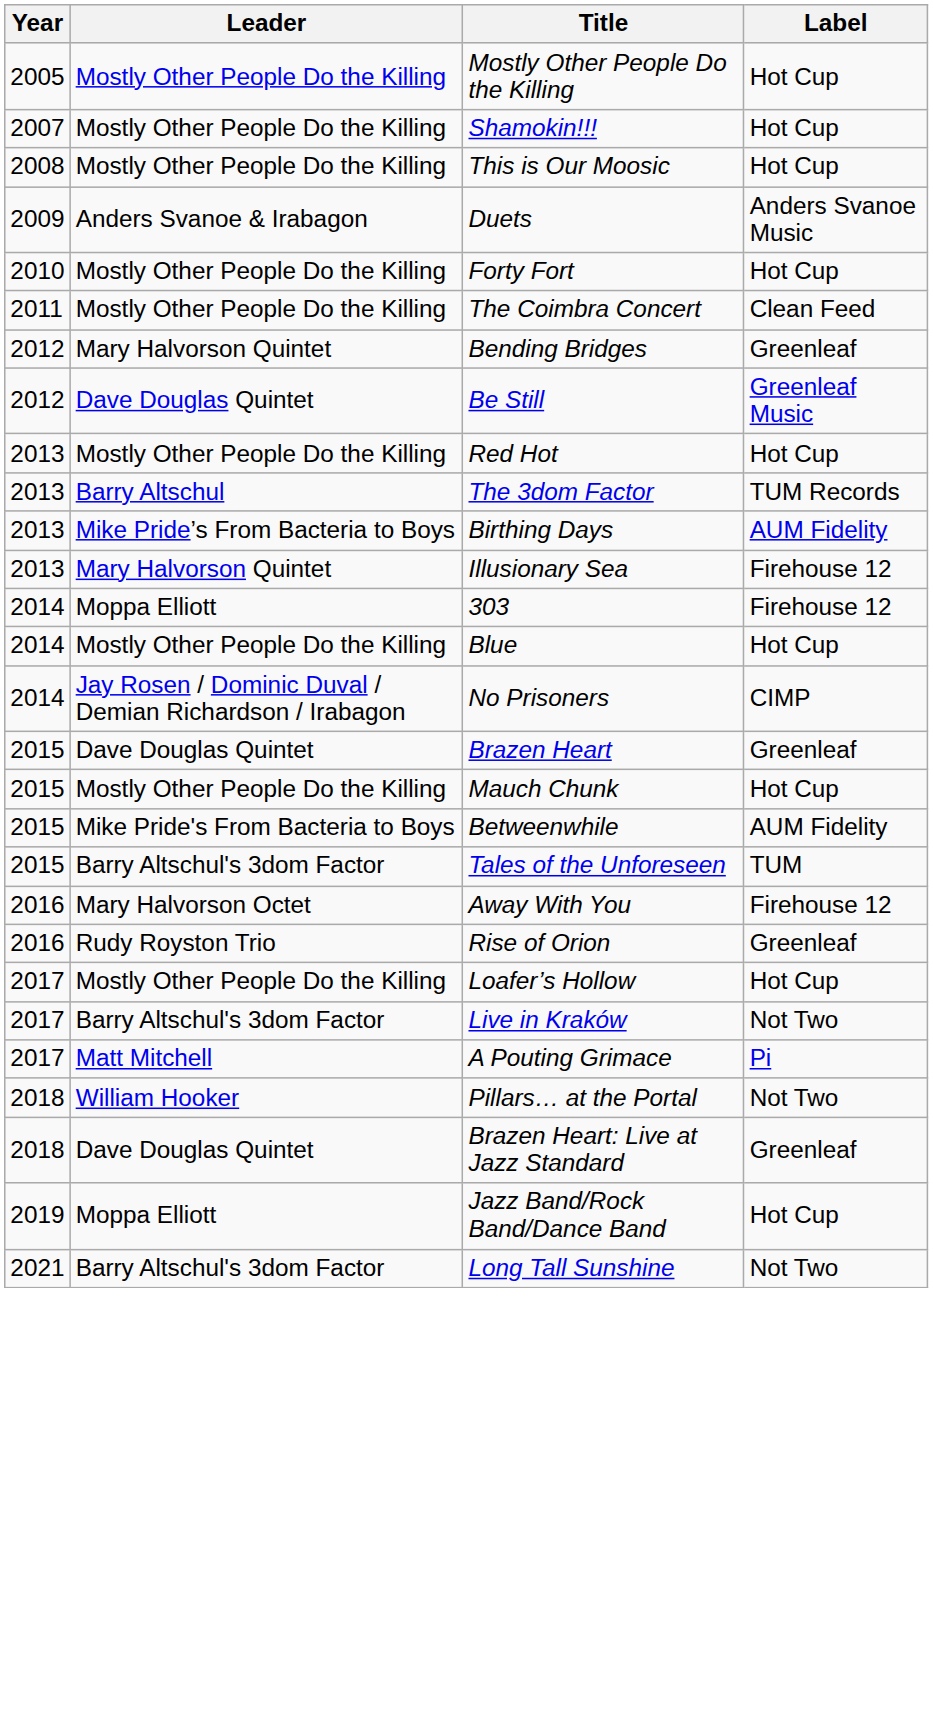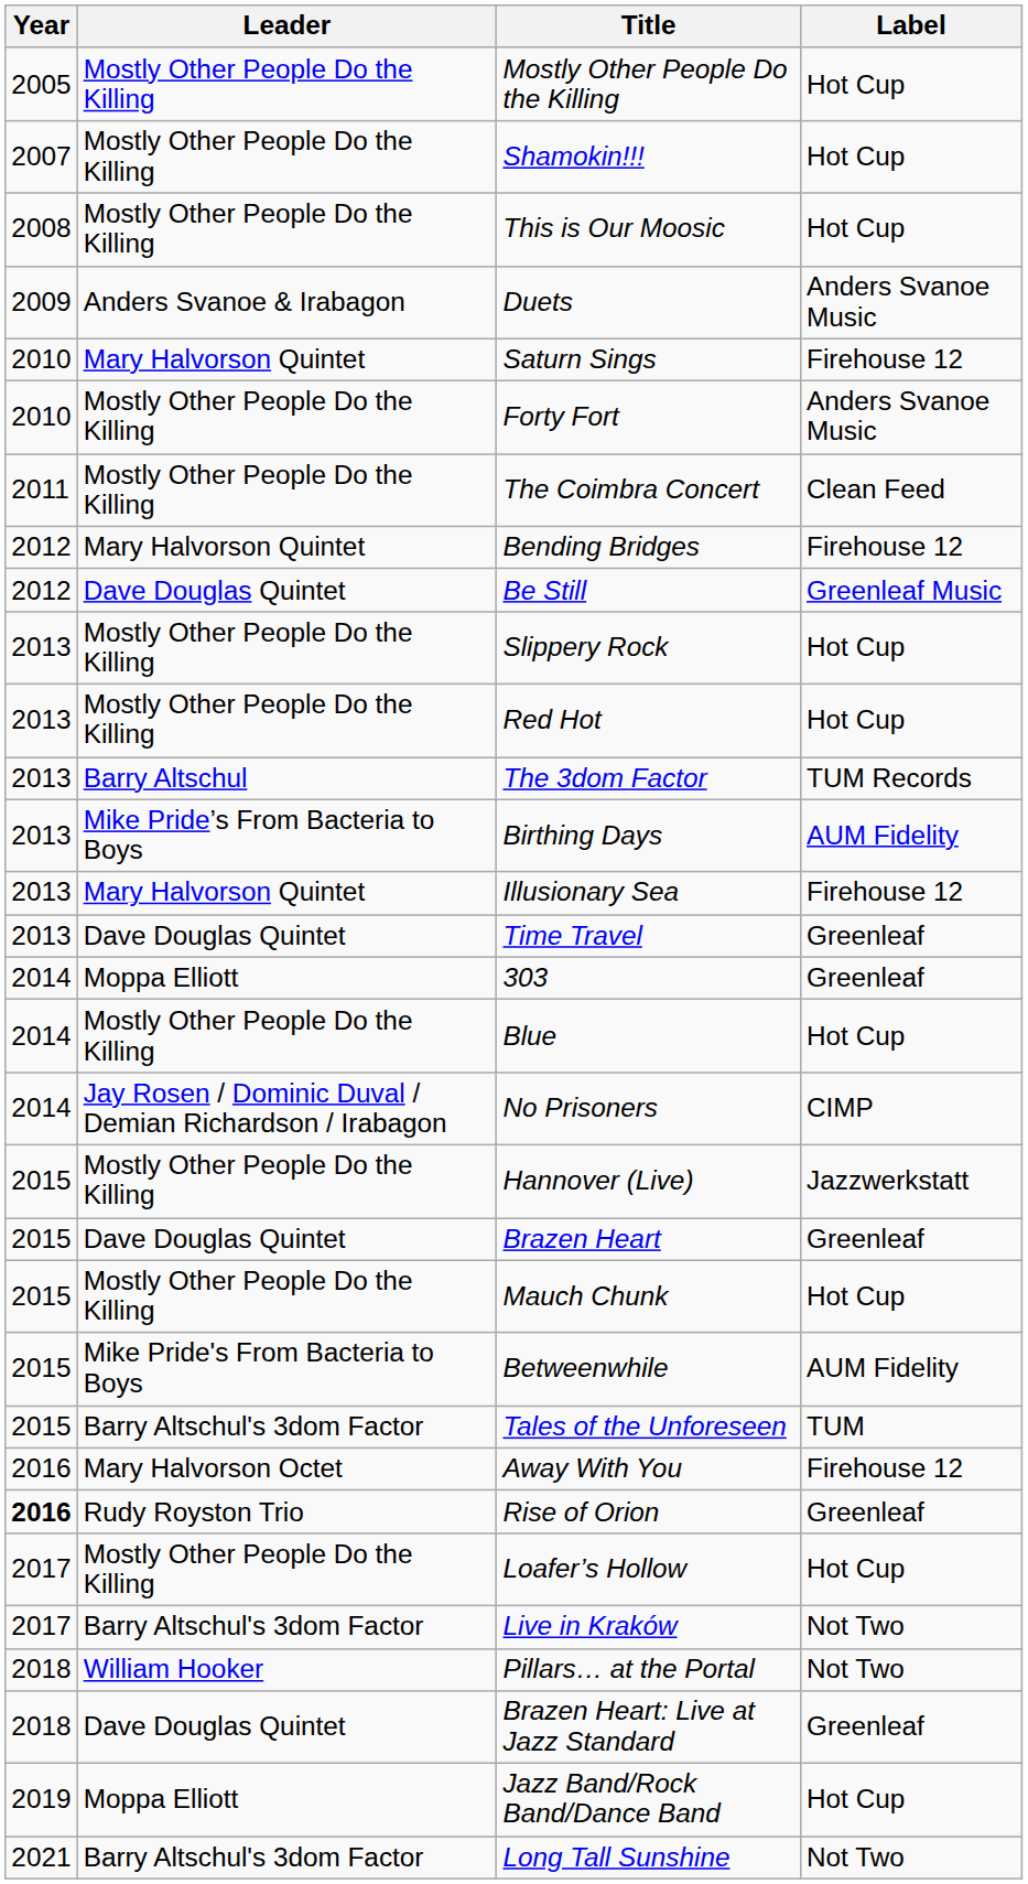+ row: 2010 | Mary Halvorson Quintet | Saturn Sings | Firehouse 12
Forty Fort | Label: Hot Cup -> Anders Svanoe Music
Bending Bridges | Label: Greenleaf -> Firehouse 12
+ row: 2013 | Mostly Other People Do the Killing | Slippery Rock | Hot Cup
+ row: 2013 | Dave Douglas Quintet | Time Travel | Greenleaf
303 | Label: Firehouse 12 -> Greenleaf
+ row: 2015 | Mostly Other People Do the Killing | Hannover (Live) | Jazzwerkstatt
Rise of Orion | Year: normal -> bold
- row: 2017 | Matt Mitchell | A Pouting Grimace | Pi
